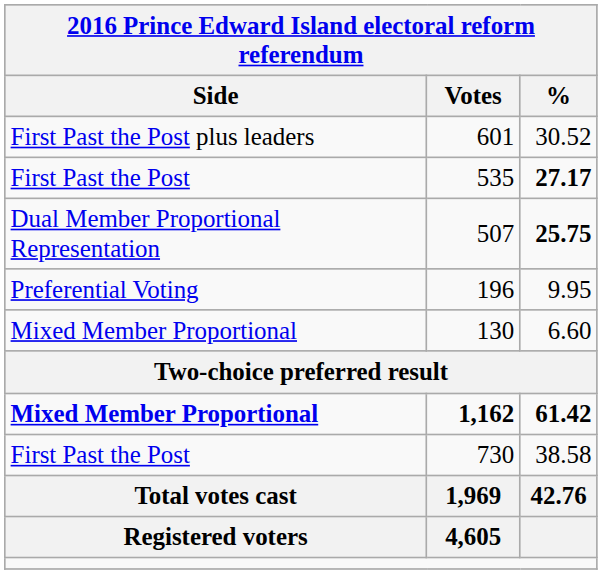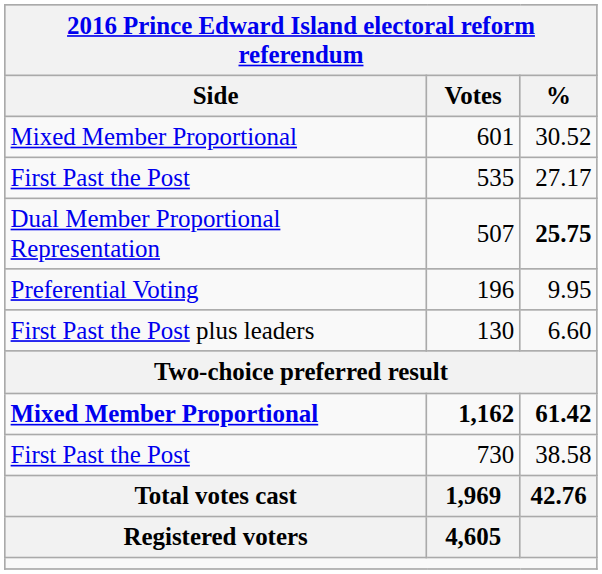601 | Side: First Past the Post plus leaders -> Mixed Member Proportional
535 | %: bold -> normal
130 | Side: Mixed Member Proportional -> First Past the Post plus leaders
